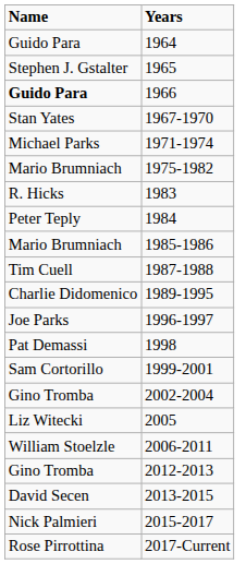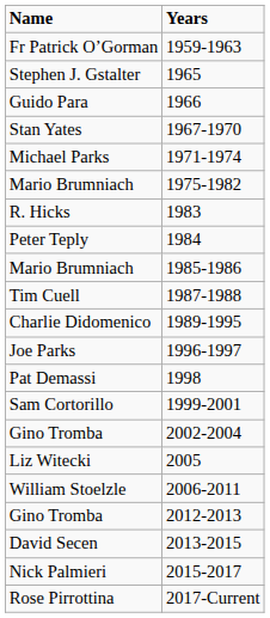+ row: Fr Patrick O’Gorman | 1959-1963
- row: Guido Para | 1964
1966 | Name: bold -> normal
